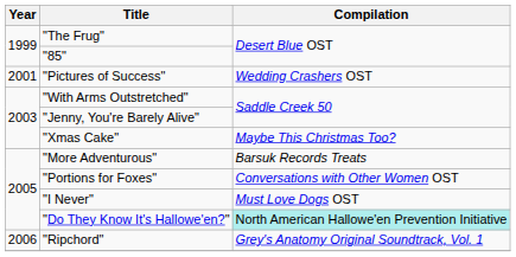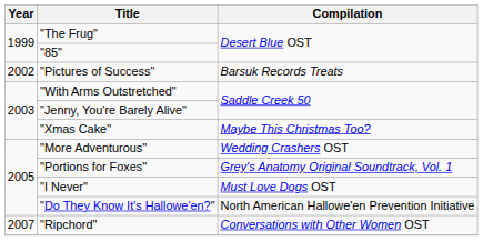"Pictures of Success" | Year: 2001 -> 2002
"Pictures of Success" | Compilation: Wedding Crashers OST -> Barsuk Records Treats
"More Adventurous" | Compilation: Barsuk Records Treats -> Wedding Crashers OST
"Portions for Foxes" | Compilation: Conversations with Other Women OST -> Grey's Anatomy Original Soundtrack, Vol. 1
"Do They Know It's Hallowe'en?" | Compilation: paleturquoise background -> no background
"Ripchord" | Year: 2006 -> 2007
"Ripchord" | Compilation: Grey's Anatomy Original Soundtrack, Vol. 1 -> Conversations with Other Women OST
